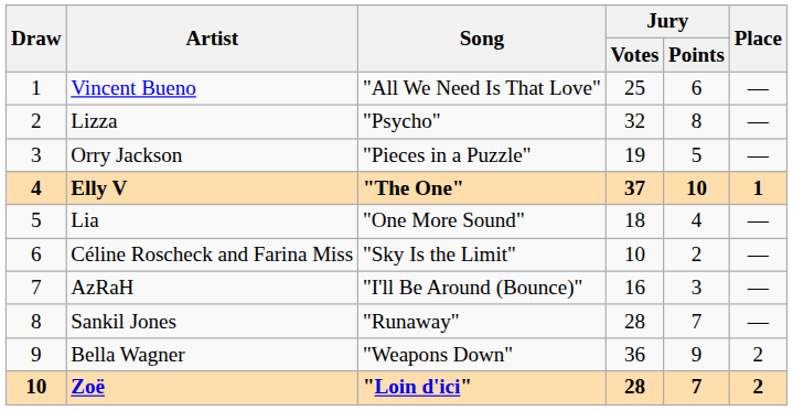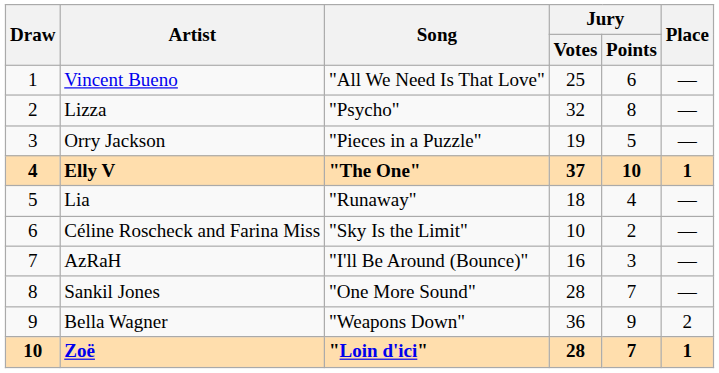Lia | Song: "One More Sound" -> "Runaway"
Sankil Jones | Song: "Runaway" -> "One More Sound"
Zoë | Place: 2 -> 1
